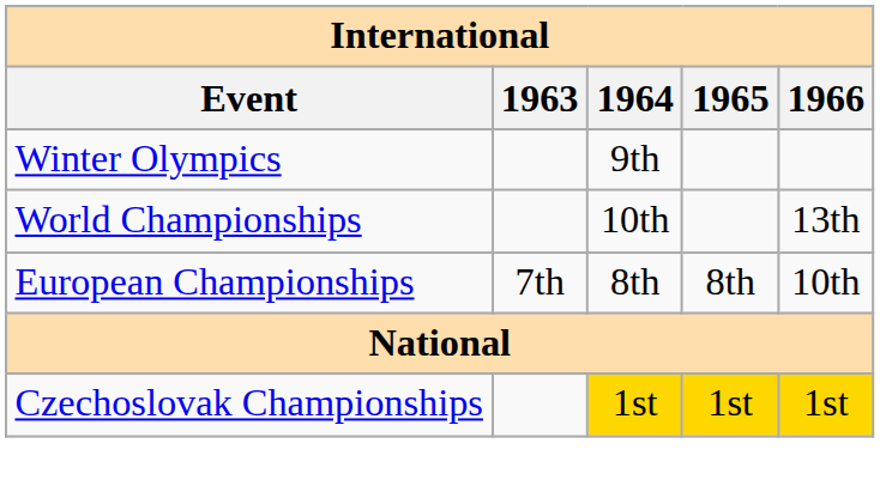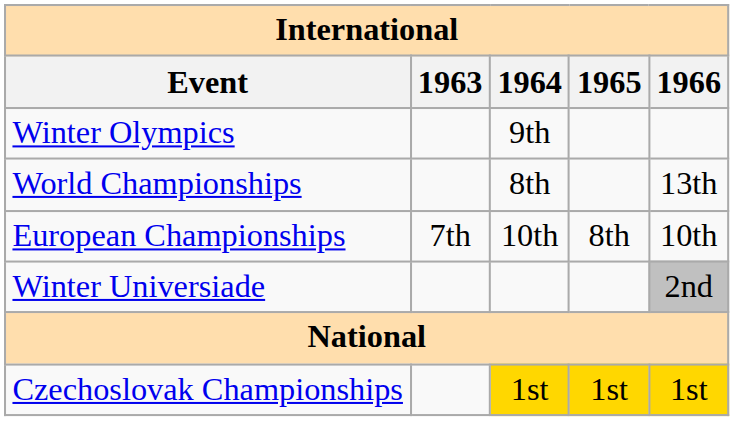World Championships | 1964: 10th -> 8th
European Championships | 1964: 8th -> 10th
+ row: Winter Universiade | 2nd
